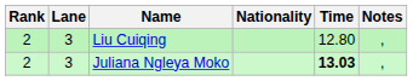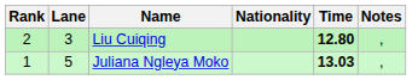Liu Cuiqing | Time: normal -> bold
Juliana Ngleya Moko | Rank: 2 -> 1
Juliana Ngleya Moko | Lane: 3 -> 5
